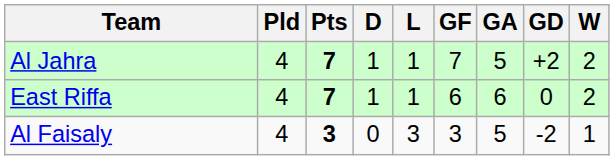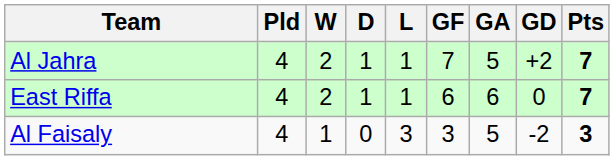columns swapped: W <-> Pts
